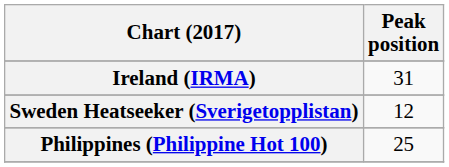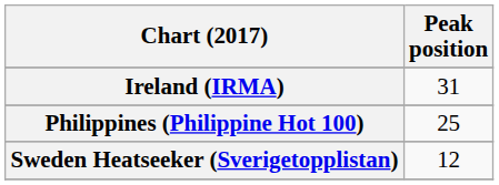rows swapped: Philippines (Philippine Hot 100) <-> Sweden Heatseeker (Sverigetopplistan)
